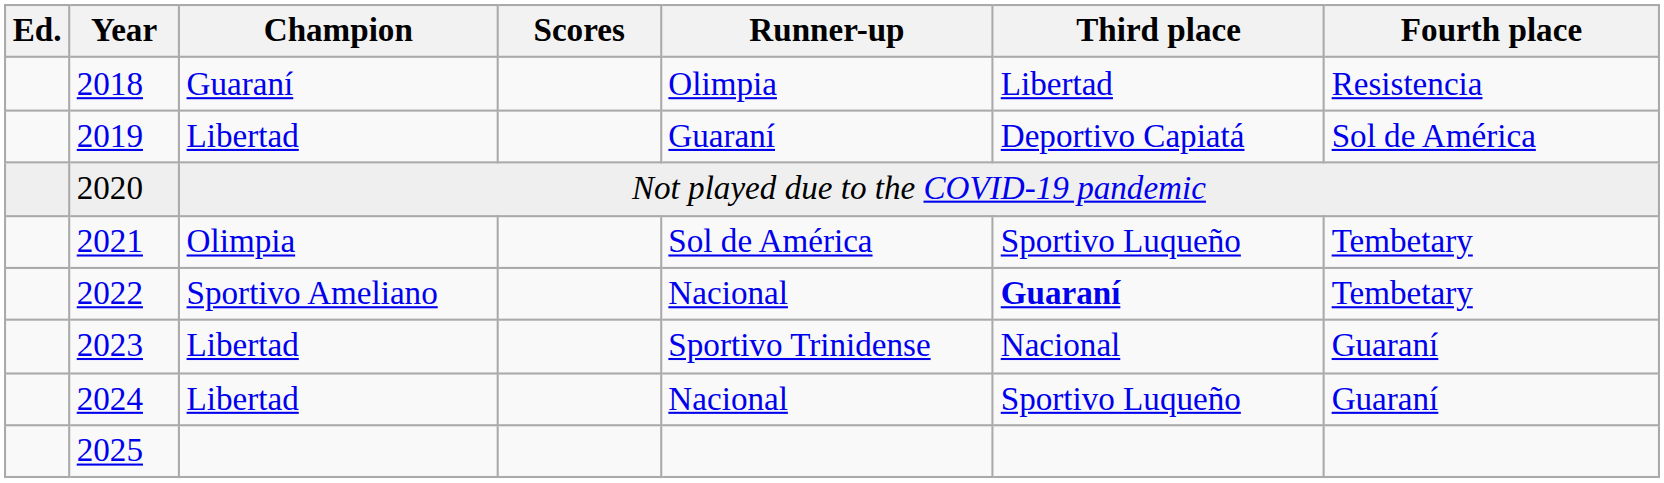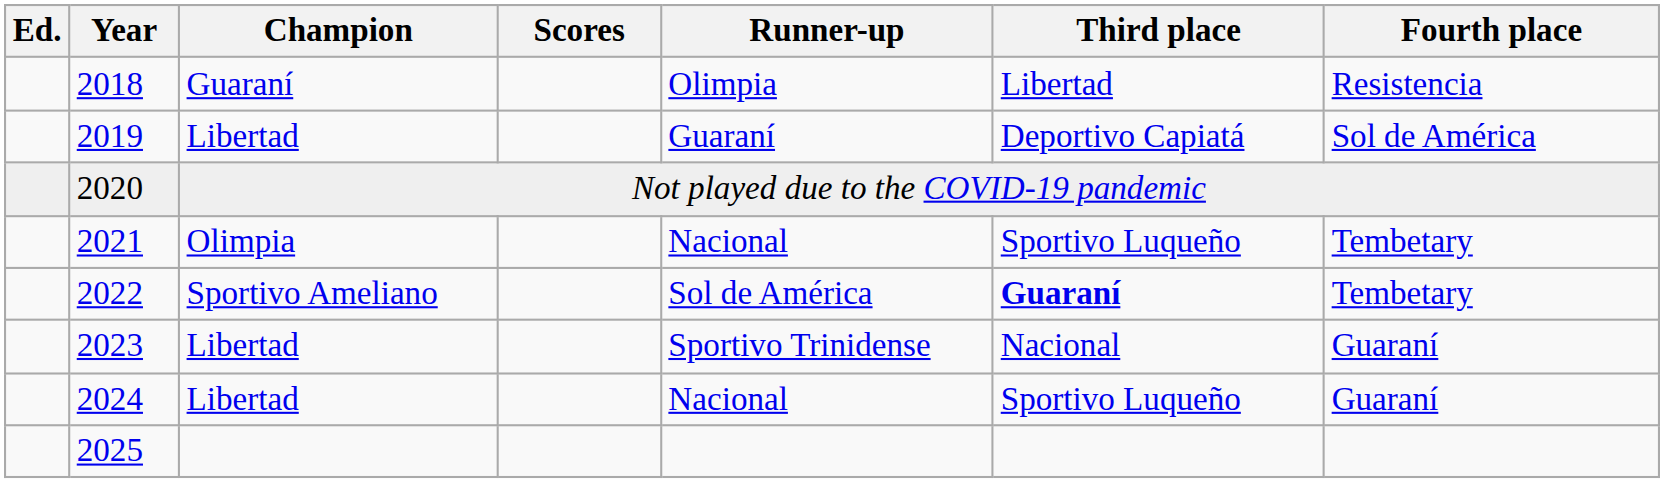2021 | Runner-up: Sol de América -> Nacional
2022 | Runner-up: Nacional -> Sol de América
